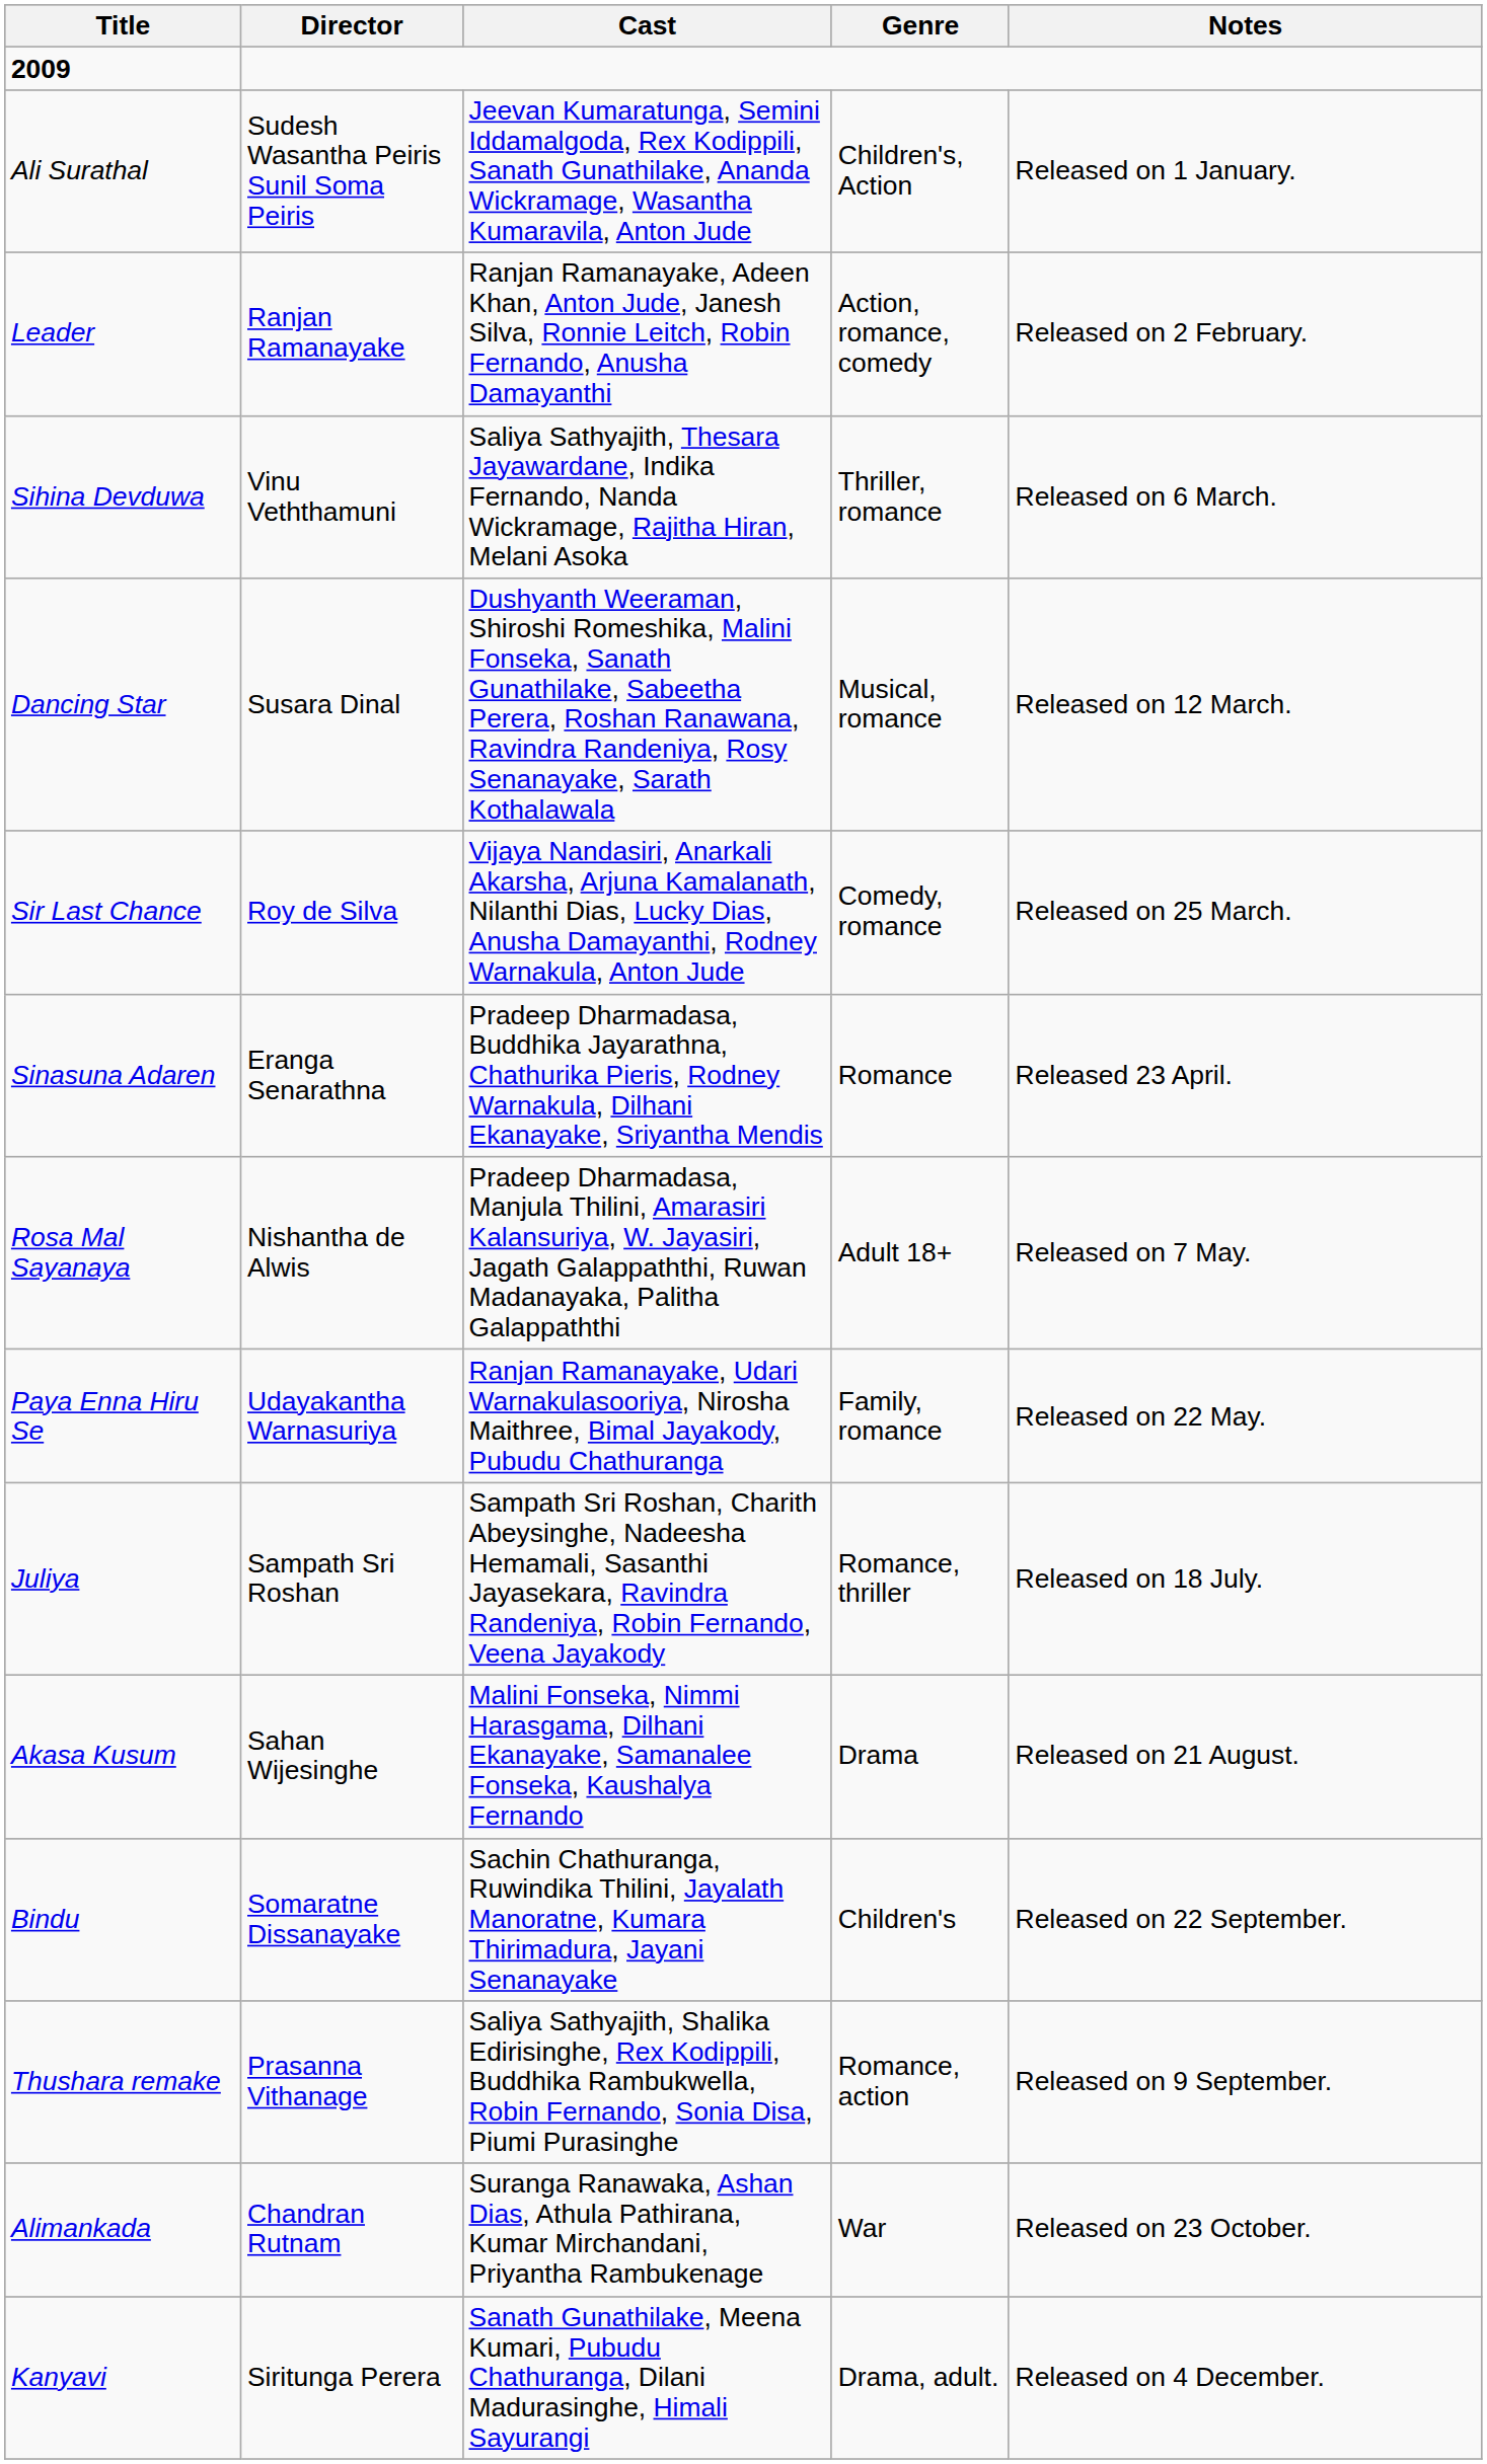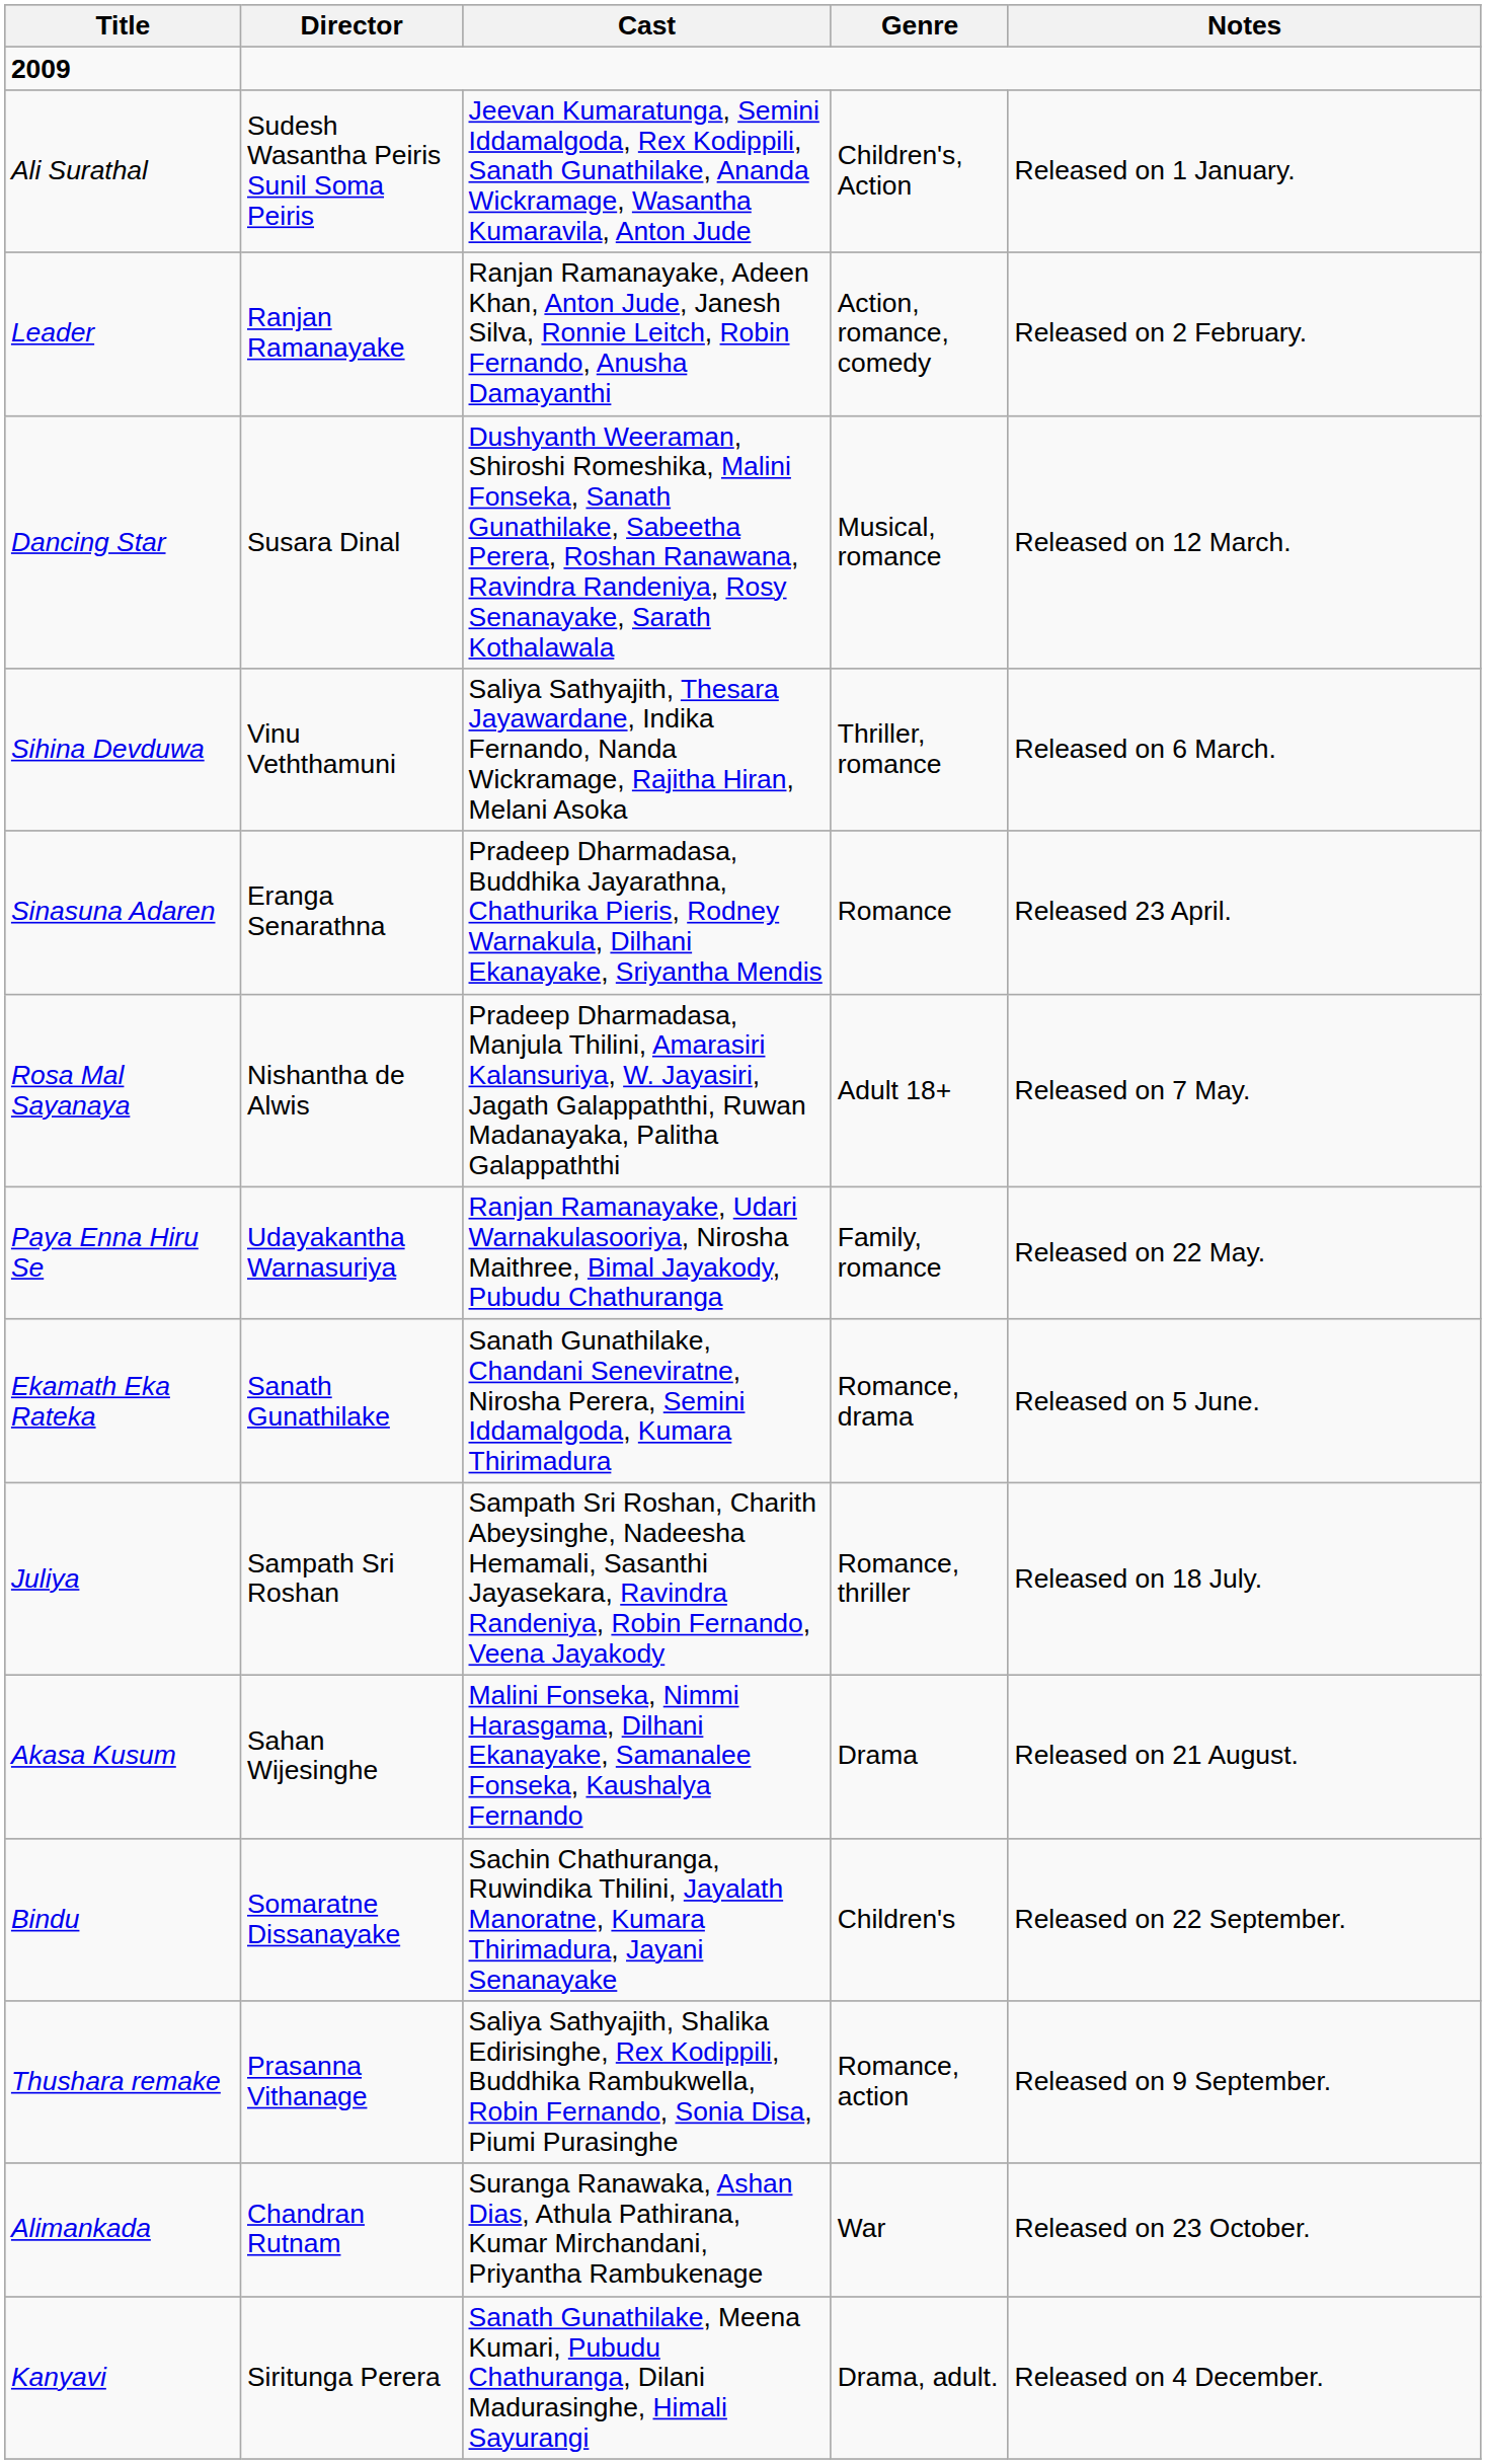rows swapped: Dancing Star <-> Sihina Devduwa
- row: Sir Last Chance | Roy de Silva | Vijaya Nandasiri, Anarkali Akarsha, Arjuna Kamalanath, Nilanthi Dias, Lucky Dias, Anusha Damayanthi, Rodney Warnakula, Anton Jude | Comedy, romance | Released on 25 March.
+ row: Ekamath Eka Rateka | Sanath Gunathilake | Sanath Gunathilake, Chandani Seneviratne, Nirosha Perera, Semini Iddamalgoda, Kumara Thirimadura | Romance, drama | Released on 5 June.
